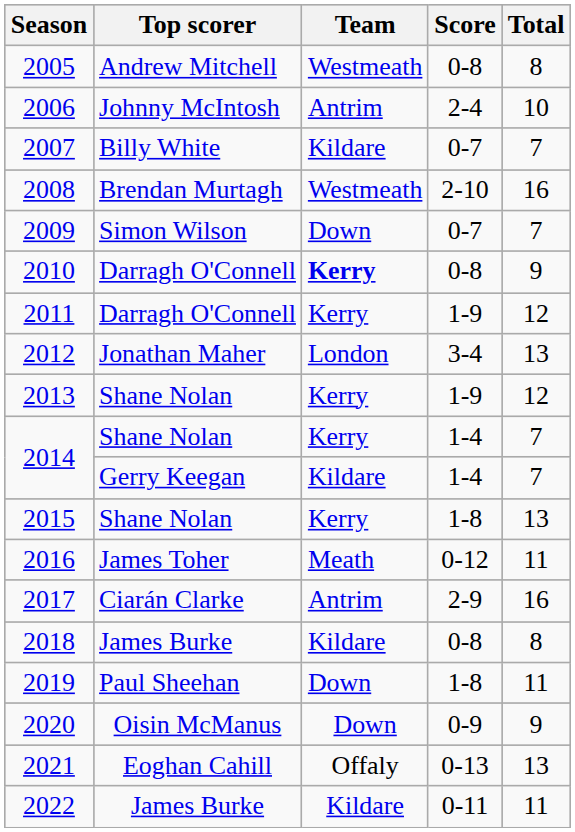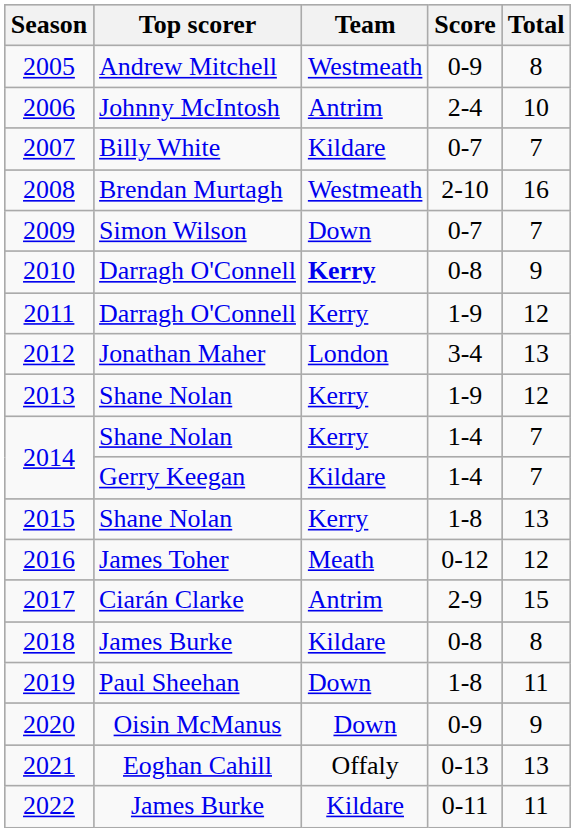2005 | Score: 0-8 -> 0-9
2016 | Total: 11 -> 12
2017 | Total: 16 -> 15
